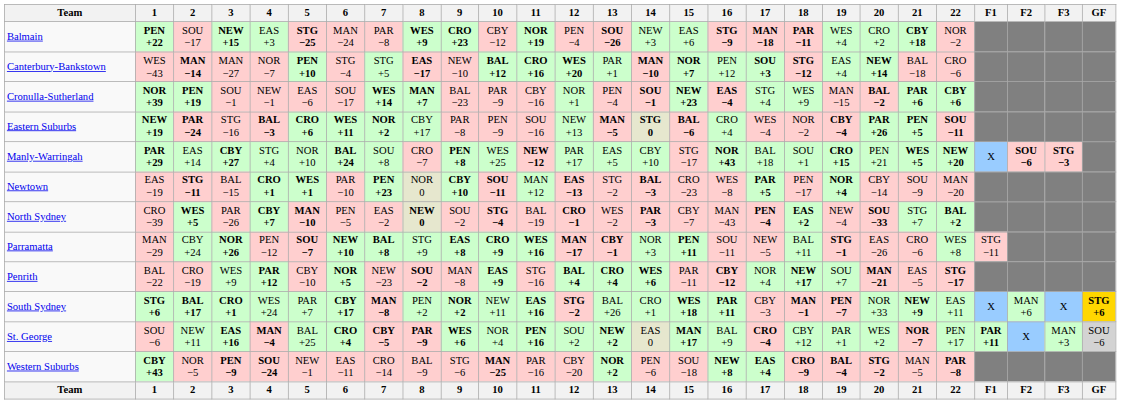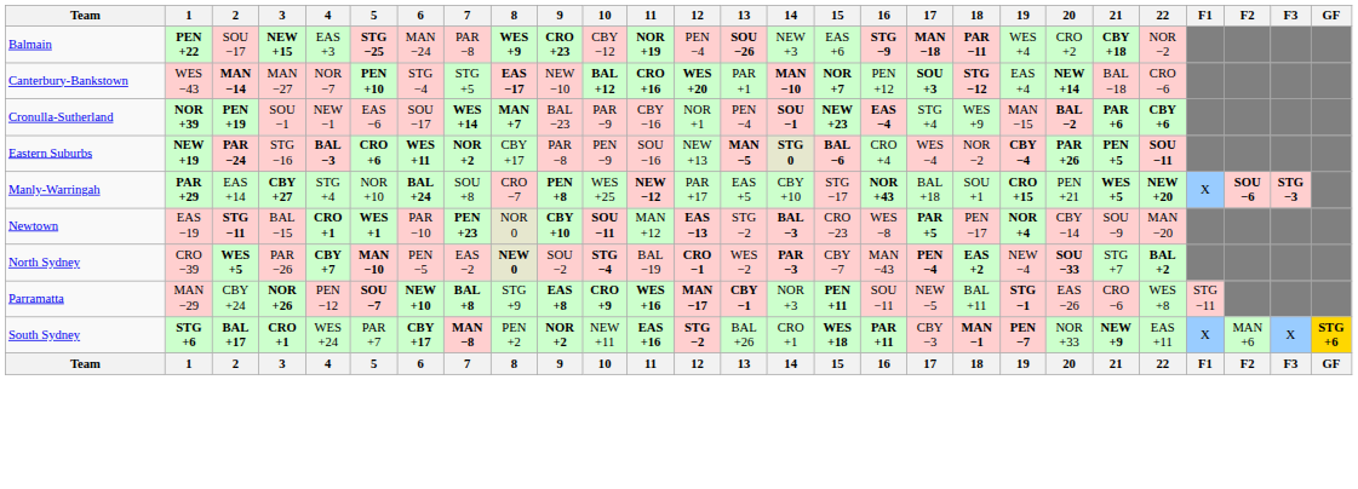- row: Penrith | BAL −22 | CRO −19 | WES +9 | PAR +12 | CBY −10 | NOR +5 | NEW −23 | SOU −2 | MAN −8 | EAS +9 | STG −16 | BAL +4 | CRO +4 | WES +6 | PAR −11 | CBY −12 | NOR +4 | NEW +17 | SOU +7 | MAN −21 | EAS −5 | STG −17
- row: St. George | SOU −6 | NEW +11 | EAS +16 | MAN −4 | BAL +25 | CRO +4 | CBY −5 | PAR −9 | WES +6 | NOR +4 | PEN +16 | SOU +2 | NEW +2 | EAS 0 | MAN +17 | BAL +9 | CRO −4 | CBY +12 | PAR +1 | WES +2 | NOR −7 | PEN +17 | PAR +11 | X | MAN +3 | SOU −6
- row: Western Suburbs | CBY +43 | NOR −5 | PEN −9 | SOU −24 | NEW −1 | EAS −11 | CRO −14 | BAL −9 | STG −6 | MAN −25 | PAR −16 | CBY −20 | NOR +2 | PEN −6 | SOU −18 | NEW +8 | EAS +4 | CRO −9 | BAL −4 | STG −2 | MAN −5 | PAR −8
